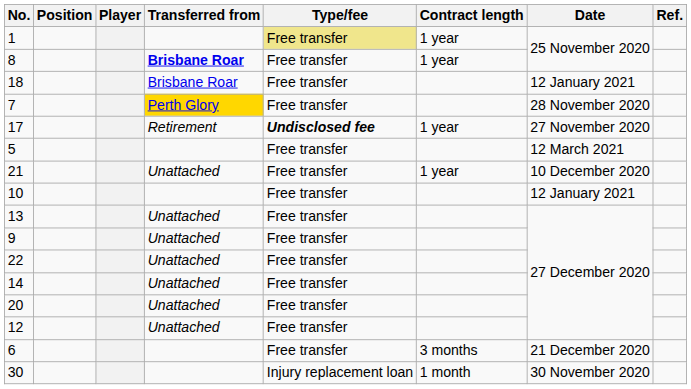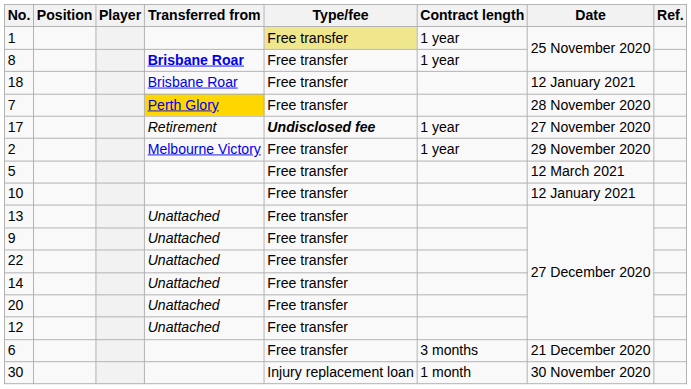+ row: 2 | Melbourne Victory | Free transfer | 1 year | 29 November 2020
- row: 21 | Unattached | Free transfer | 1 year | 10 December 2020
